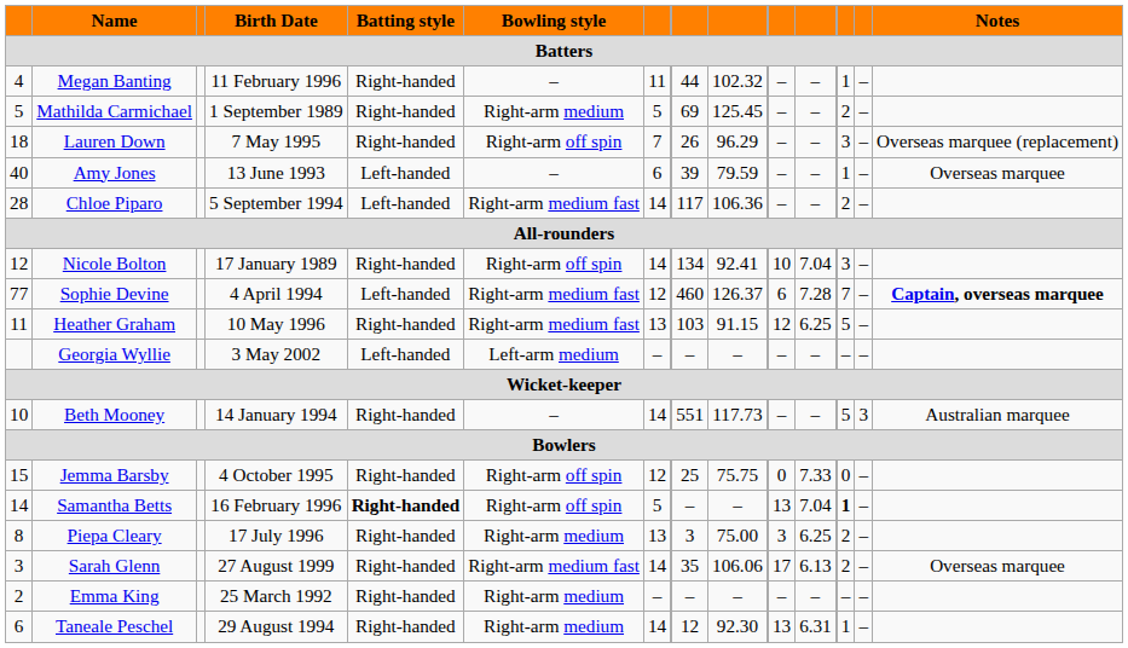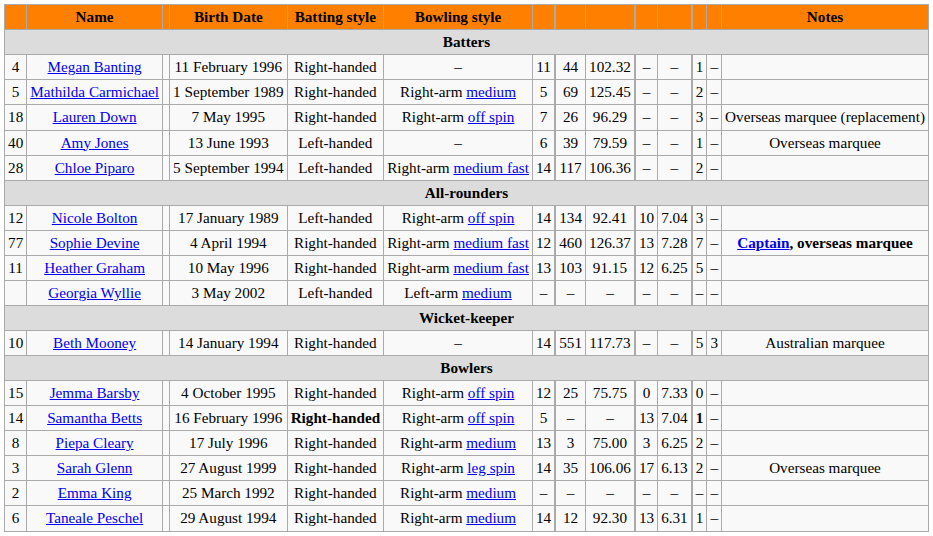Nicole Bolton | Batting style: Right-handed -> Left-handed
Sophie Devine | Batting style: Left-handed -> Right-handed
Sophie Devine | column 10: 6 -> 13
Sarah Glenn | Bowling style: Right-arm medium fast -> Right-arm leg spin
